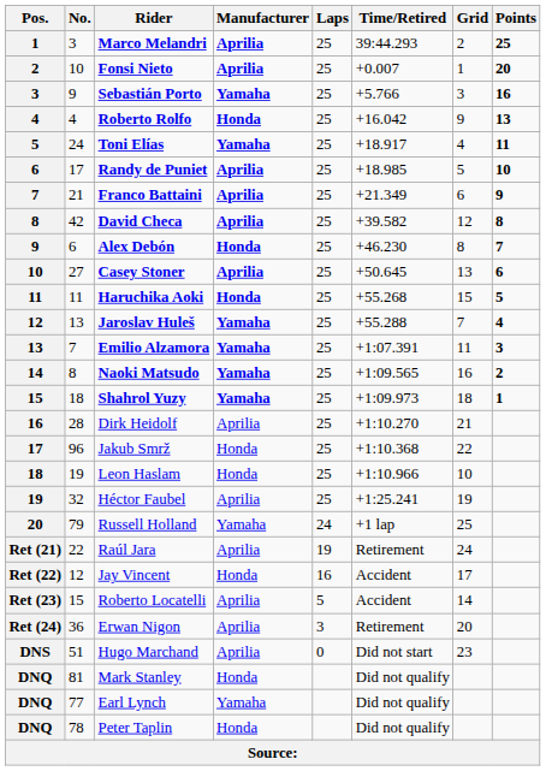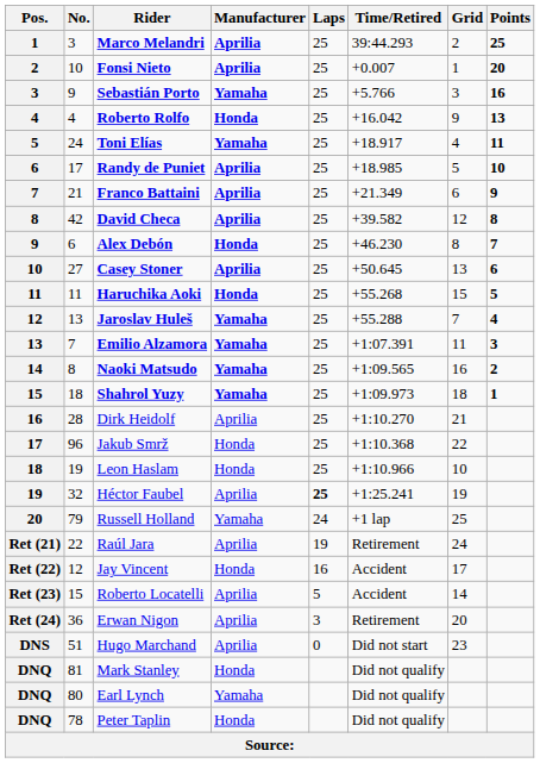Héctor Faubel | Laps: normal -> bold
Earl Lynch | No.: 77 -> 80
